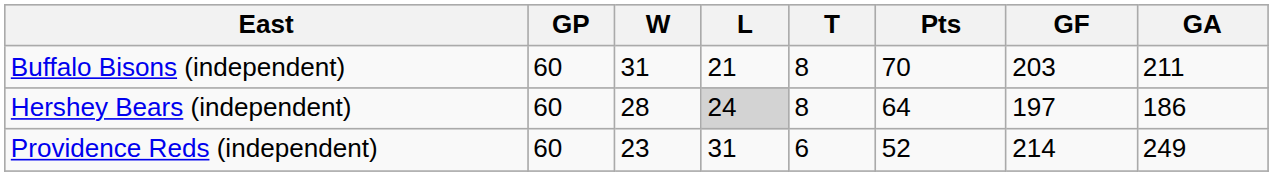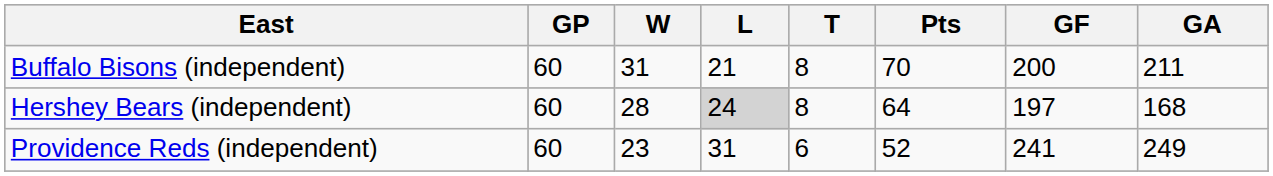Buffalo Bisons (independent) | GF: 203 -> 200
Hershey Bears (independent) | GA: 186 -> 168
Providence Reds (independent) | GF: 214 -> 241
